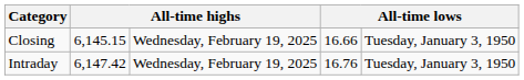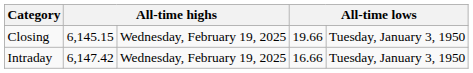Closing | column 4: 16.66 -> 19.66
Intraday | column 4: 16.76 -> 16.66
